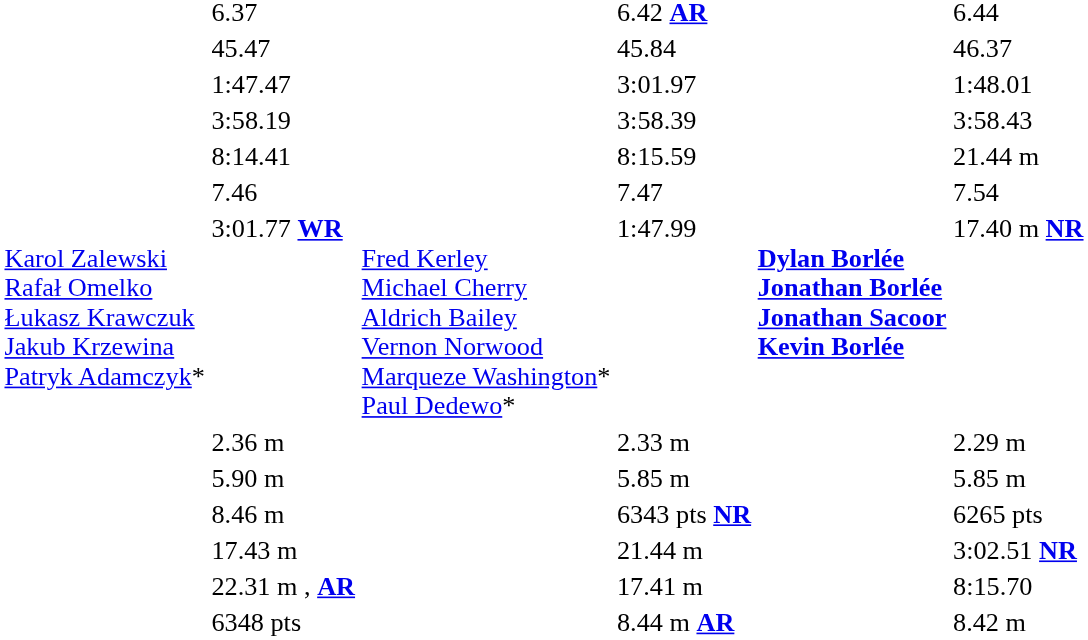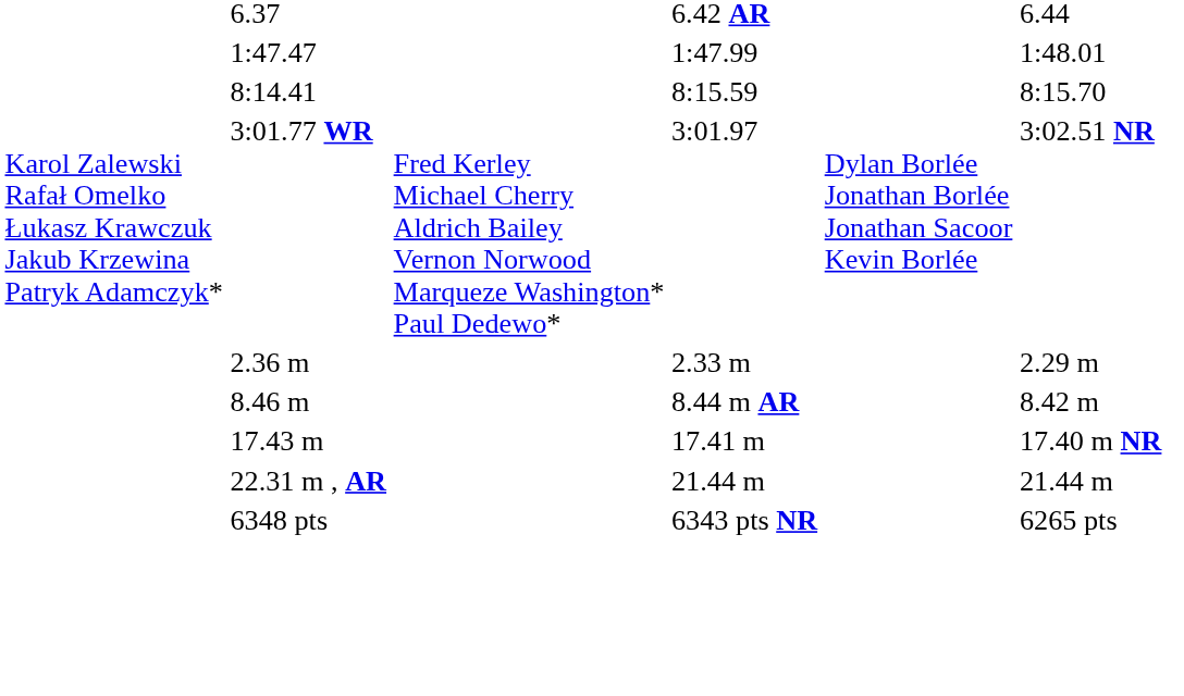- row: 45.47 | 45.84 | 46.37
1:47.47 | column 5: 3:01.97 -> 1:47.99
- row: 3:58.19 | 3:58.39 | 3:58.43
8:14.41 | column 7: 21.44 m -> 8:15.70
- row: 7.46 | 7.47 | 7.54
3:01.77 WR | column 5: 1:47.99 -> 3:01.97
3:01.77 WR | column 6: bold -> normal
3:01.77 WR | column 7: 17.40 m NR -> 3:02.51 NR
- row: 5.90 m | 5.85 m | 5.85 m
8.46 m | column 5: 6343 pts NR -> 8.44 m AR
8.46 m | column 7: 6265 pts -> 8.42 m
17.43 m | column 5: 21.44 m -> 17.41 m
17.43 m | column 7: 3:02.51 NR -> 17.40 m NR
22.31 m , AR | column 5: 17.41 m -> 21.44 m
22.31 m , AR | column 7: 8:15.70 -> 21.44 m
6348 pts | column 5: 8.44 m AR -> 6343 pts NR
6348 pts | column 7: 8.42 m -> 6265 pts
